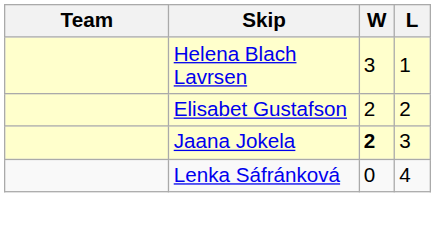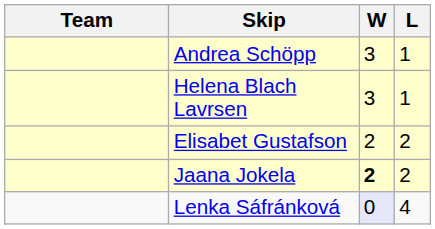+ row: Andrea Schöpp | 3 | 1
Jaana Jokela | L: 3 -> 2
Lenka Sáfránková | W: no background -> lavender background
